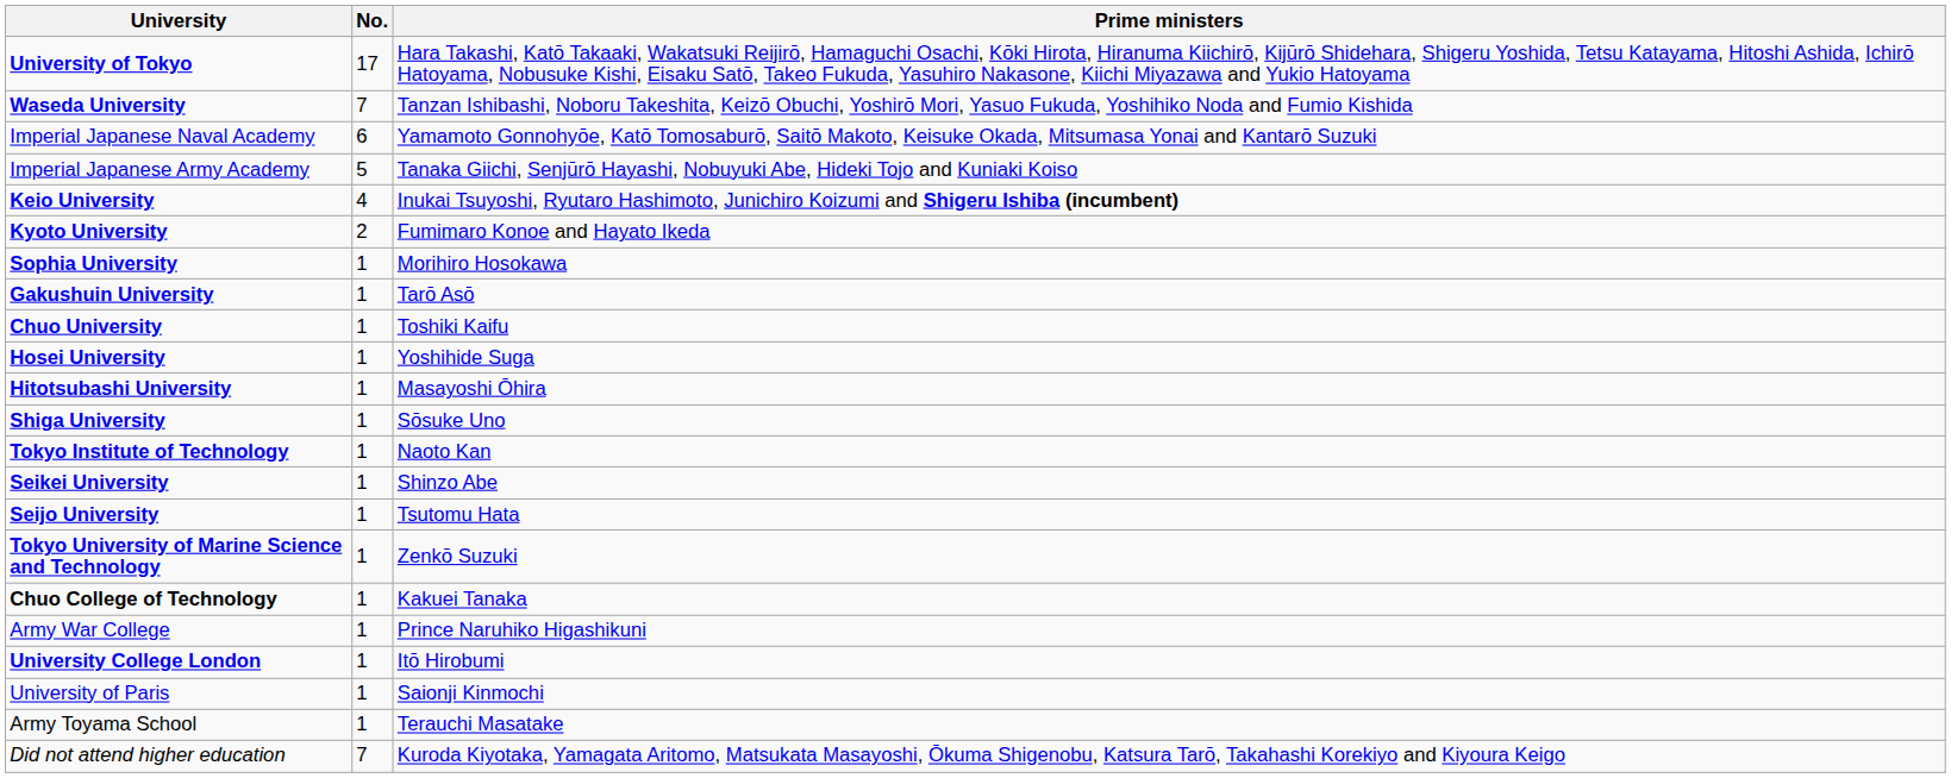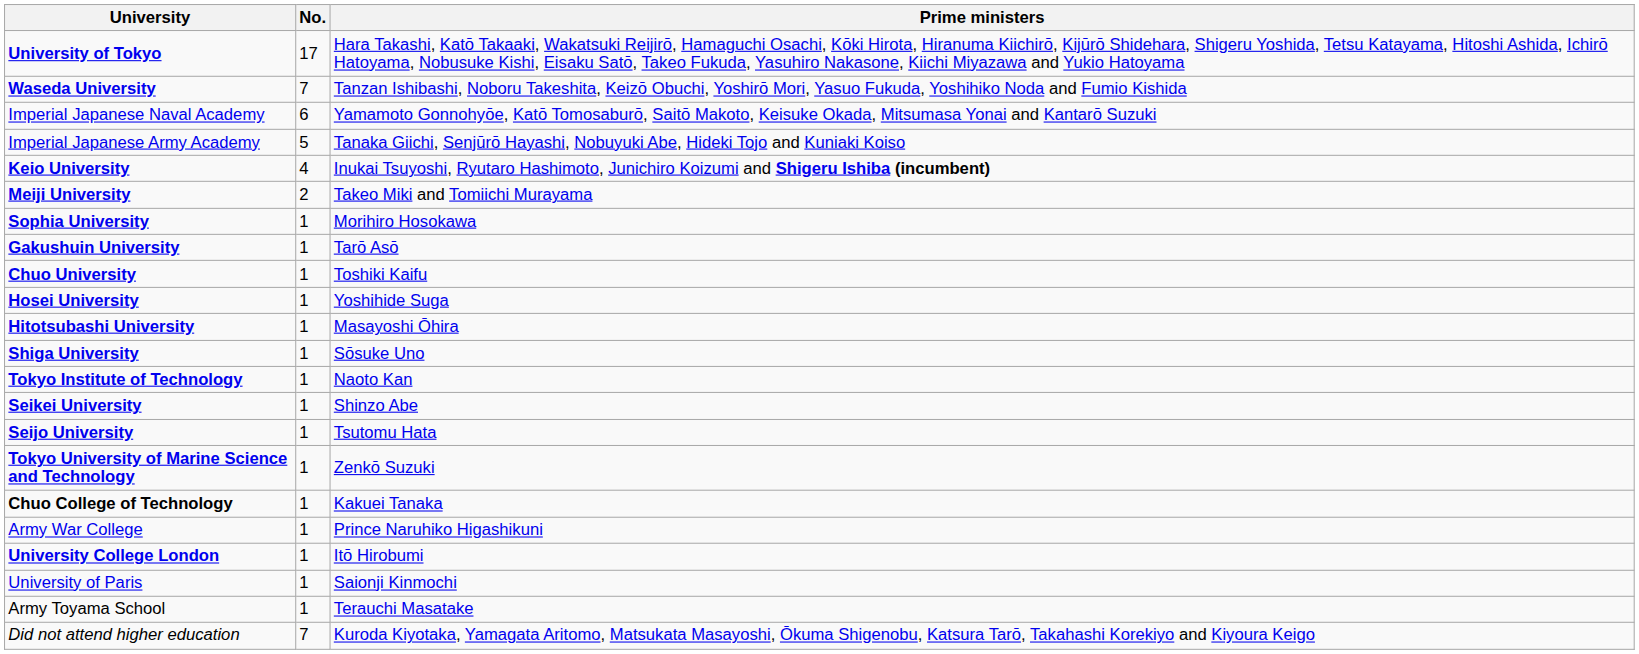- row: Kyoto University | 2 | Fumimaro Konoe and Hayato Ikeda
+ row: Meiji University | 2 | Takeo Miki and Tomiichi Murayama
